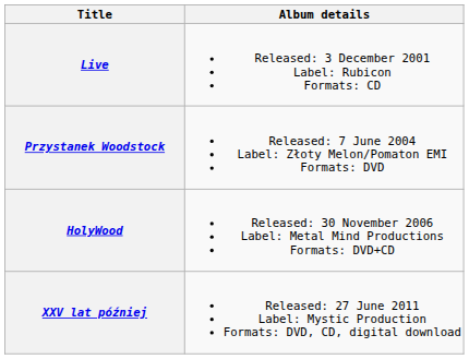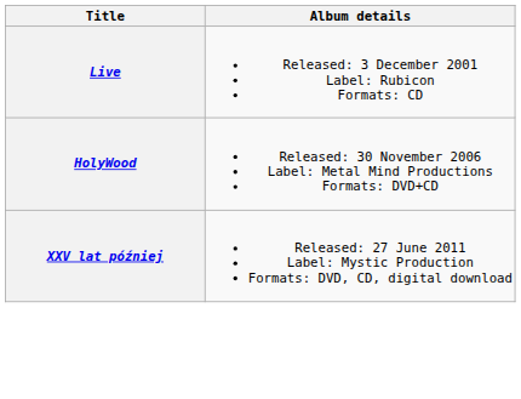- row: Przystanek Woodstock | Released: 7 June 2004 Label: Złoty Melon/Pomaton EMI Formats: DVD
